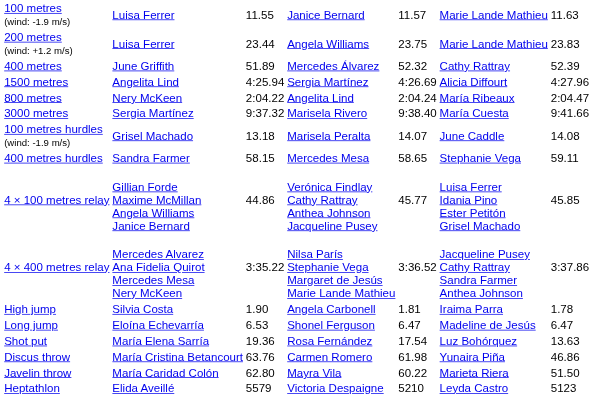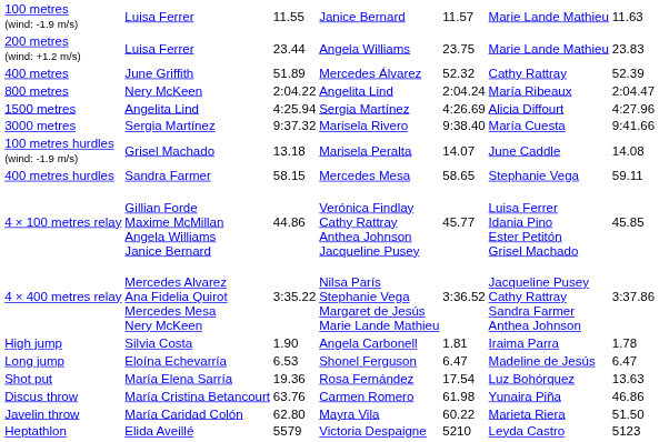rows swapped: 800 metres <-> 1500 metres
